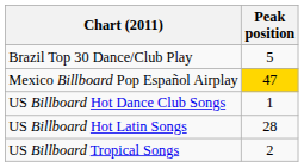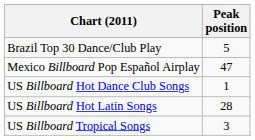Mexico Billboard Pop Español Airplay | Peak position: gold background -> no background
US Billboard Tropical Songs | Peak position: 2 -> 3
